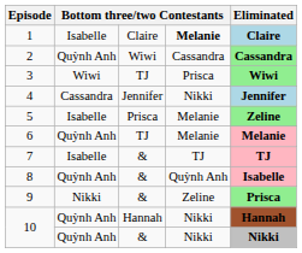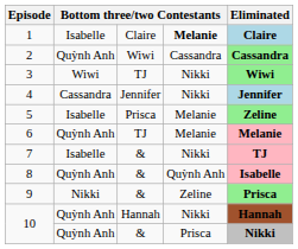3 | column 4: Prisca -> Nikki
7 | column 4: TJ -> Nikki
10 / & | column 4: Nikki -> Prisca
